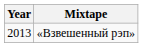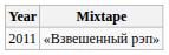«Взвешенный рэп» | Year: 2013 -> 2011
